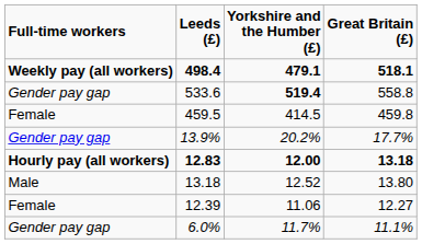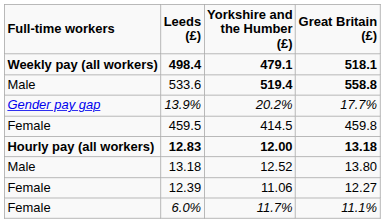533.6 | Full-time workers: Gender pay gap -> Male
533.6 | Great Britain (£): normal -> bold
rows swapped: 459.5 <-> 13.9%
6.0% | Full-time workers: Gender pay gap -> Female
